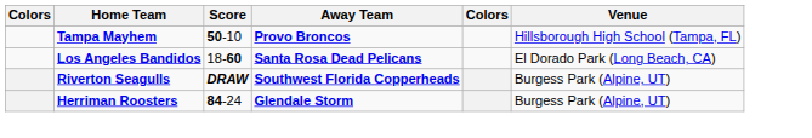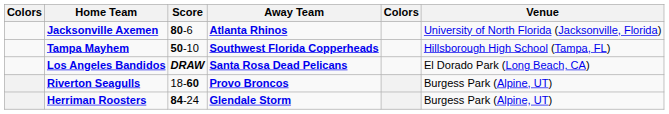+ row: Jacksonville Axemen | 80-6 | Atlanta Rhinos | University of North Florida (Jacksonville, Florida)
Tampa Mayhem | Away Team: Provo Broncos -> Southwest Florida Copperheads
Los Angeles Bandidos | Score: 18-60 -> DRAW
Riverton Seagulls | Score: DRAW -> 18-60
Riverton Seagulls | Away Team: Southwest Florida Copperheads -> Provo Broncos
